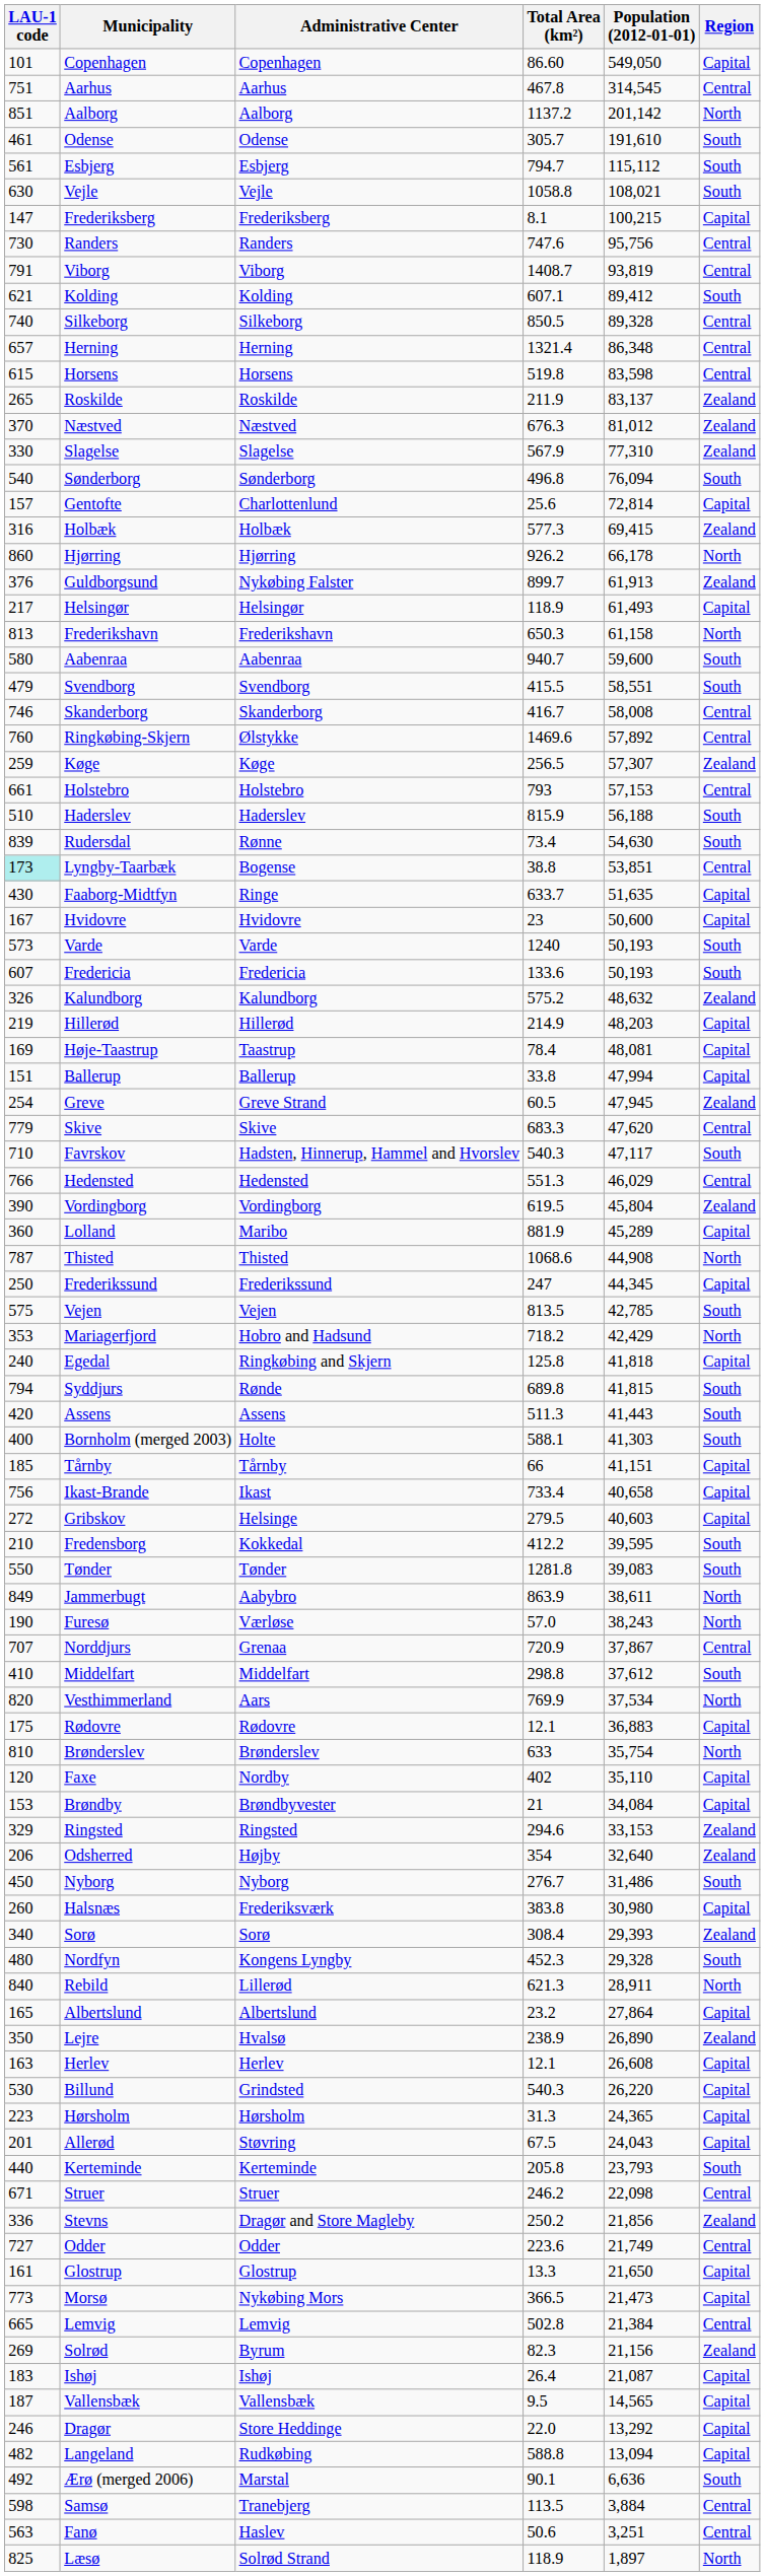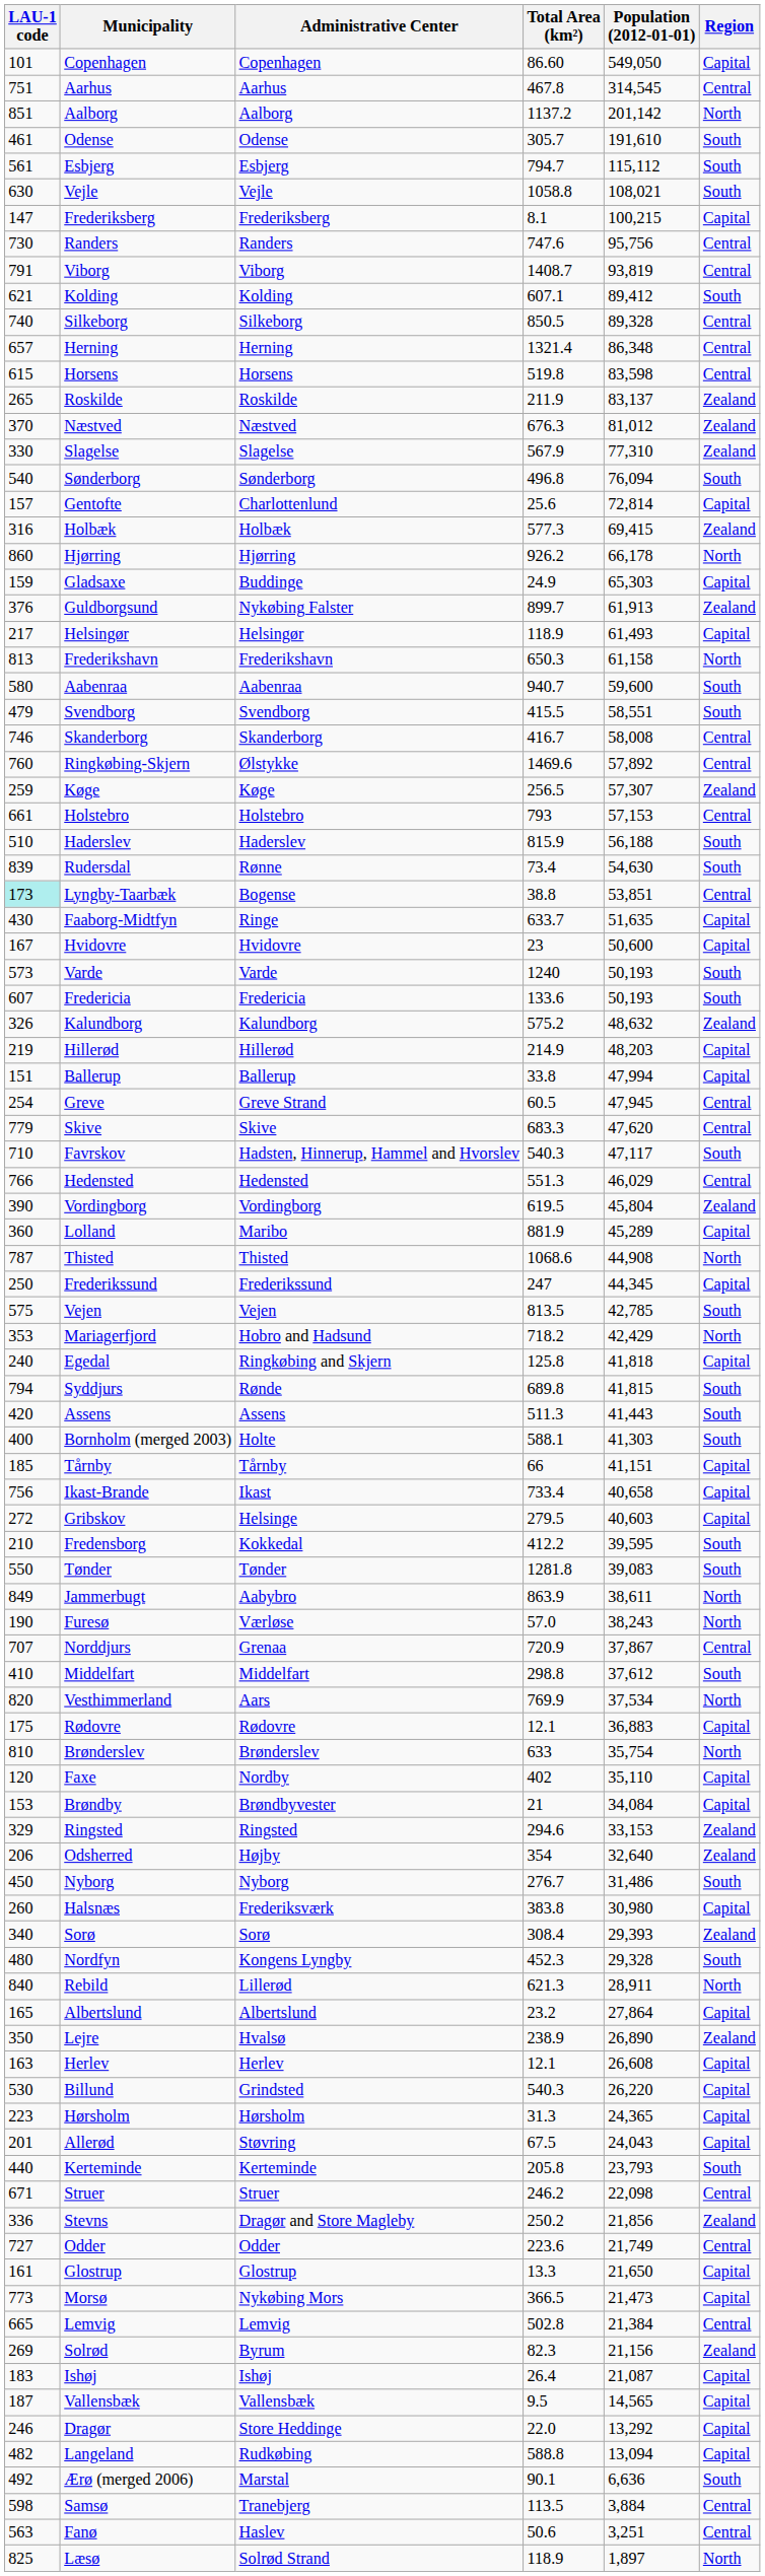+ row: 159 | Gladsaxe | Buddinge | 24.9 | 65,303 | Capital
- row: 169 | Høje-Taastrup | Taastrup | 78.4 | 48,081 | Capital
Greve | Region: Zealand -> Central
